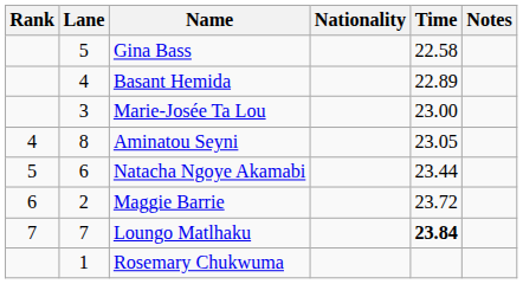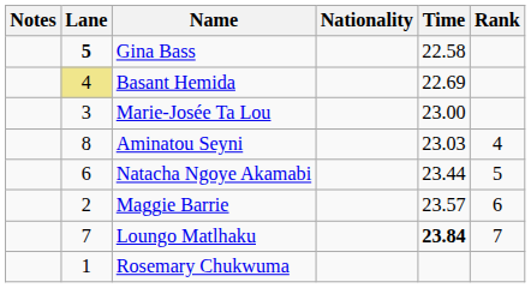columns swapped: Rank <-> Notes
Gina Bass | Lane: normal -> bold
Basant Hemida | Lane: no background -> khaki background
Basant Hemida | Time: 22.89 -> 22.69
Aminatou Seyni | Time: 23.05 -> 23.03
Maggie Barrie | Time: 23.72 -> 23.57
